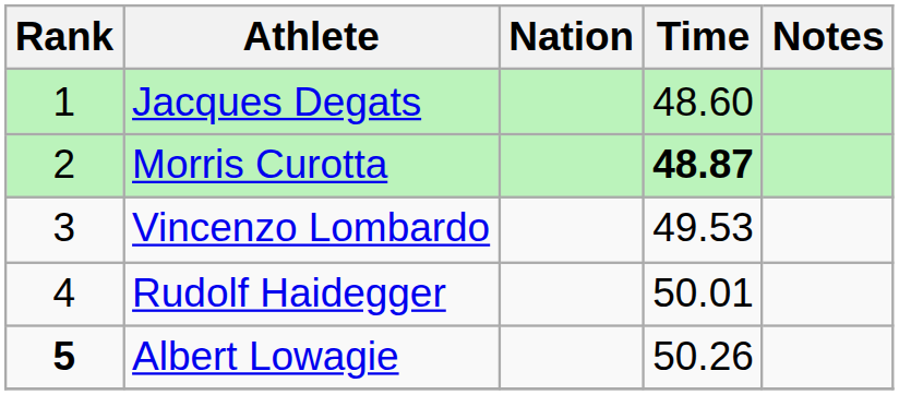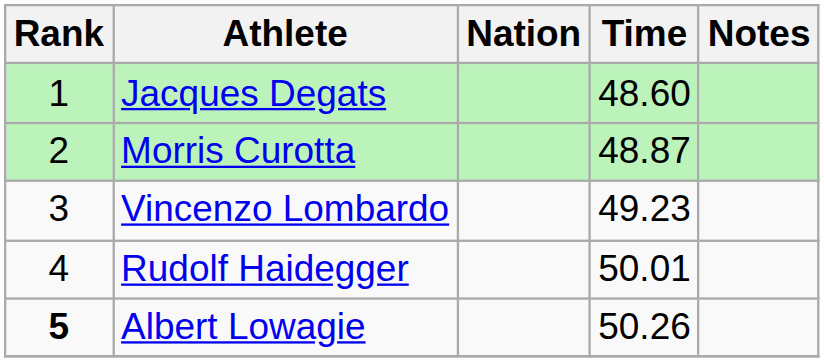Morris Curotta | Time: bold -> normal
Vincenzo Lombardo | Time: 49.53 -> 49.23
